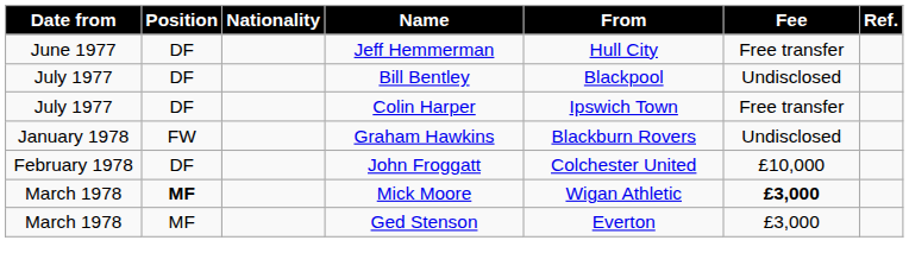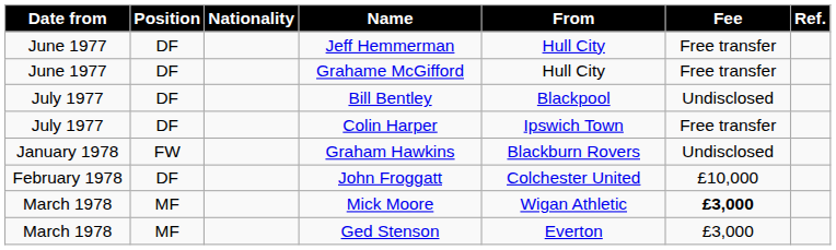+ row: June 1977 | DF | Grahame McGifford | Hull City | Free transfer
Mick Moore | Position: bold -> normal
